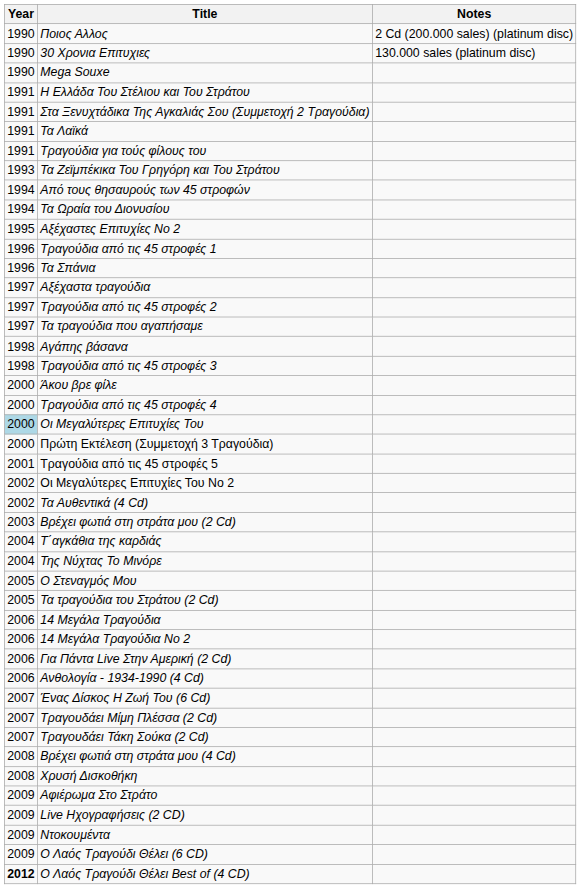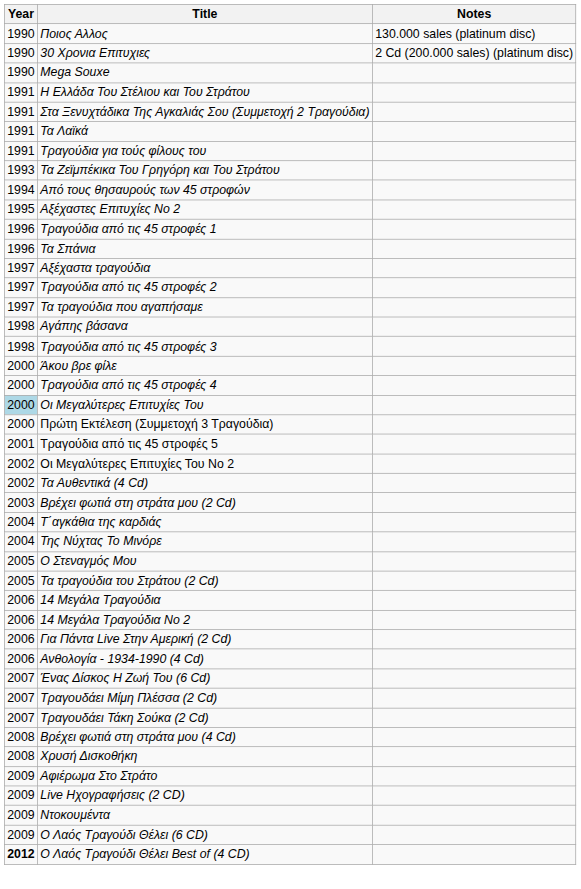Ποιος Αλλος | Notes: 2 Cd (200.000 sales) (platinum disc) -> 130.000 sales (platinum disc)
30 Χρονια Επιτυχιες | Notes: 130.000 sales (platinum disc) -> 2 Cd (200.000 sales) (platinum disc)
- row: 1994 | Τα Ωραία του Διονυσίου
